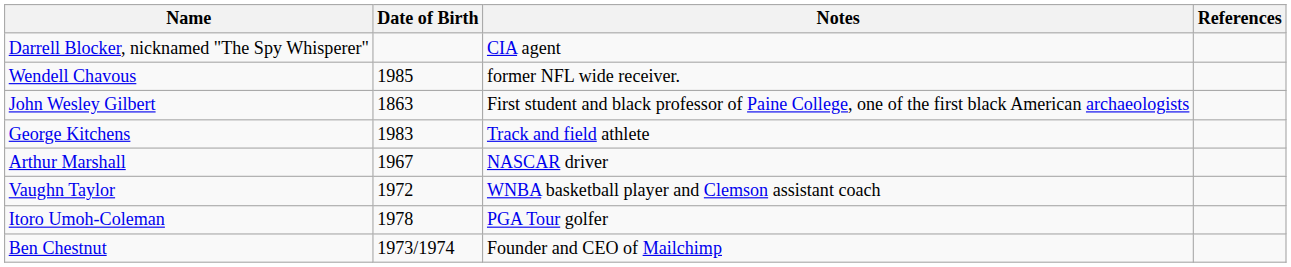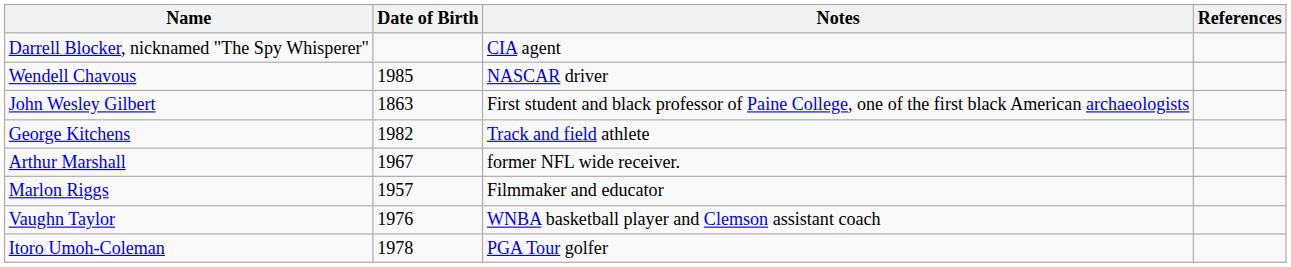Wendell Chavous | Notes: former NFL wide receiver. -> NASCAR driver
George Kitchens | Date of Birth: 1983 -> 1982
Arthur Marshall | Notes: NASCAR driver -> former NFL wide receiver.
+ row: Marlon Riggs | 1957 | Filmmaker and educator
Vaughn Taylor | Date of Birth: 1972 -> 1976
- row: Ben Chestnut | 1973/1974 | Founder and CEO of Mailchimp
